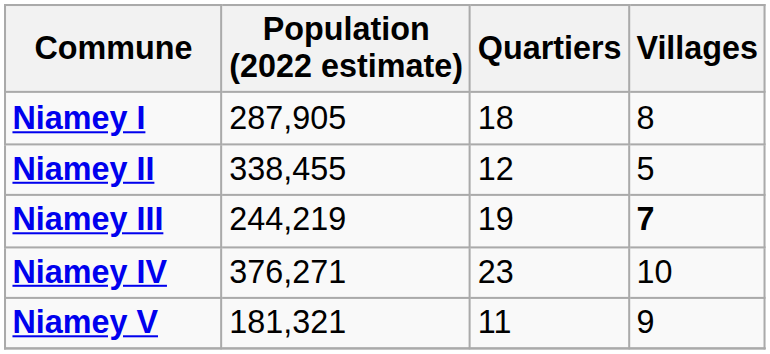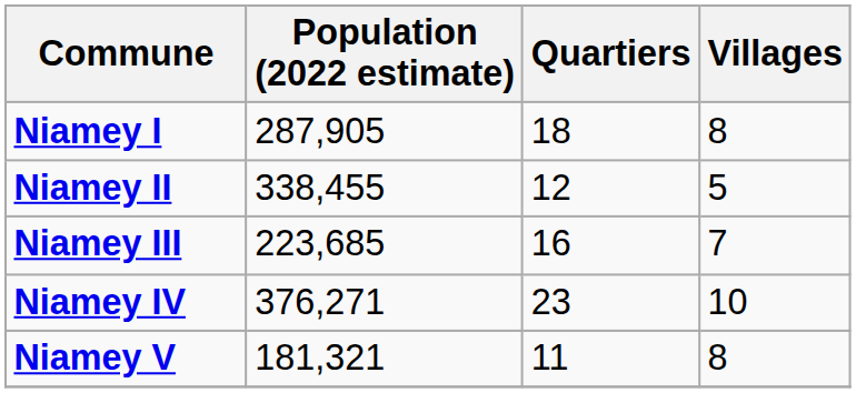Niamey III | Population (2022 estimate): 244,219 -> 223,685
Niamey III | Quartiers: 19 -> 16
Niamey III | Villages: bold -> normal
Niamey V | Villages: 9 -> 8
